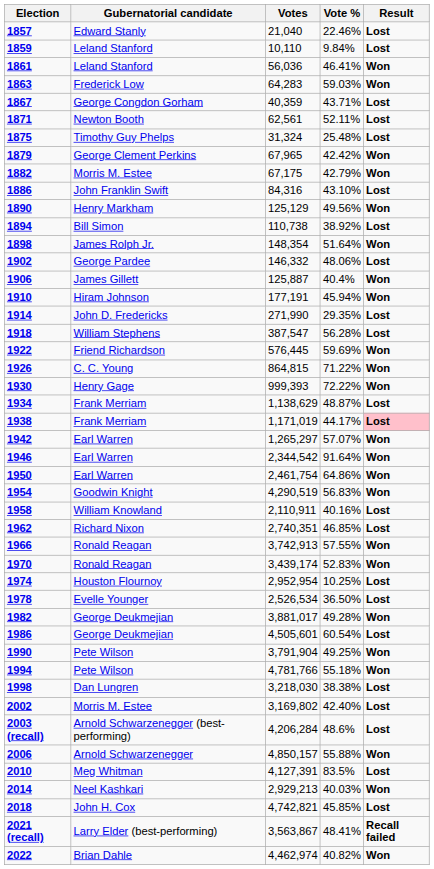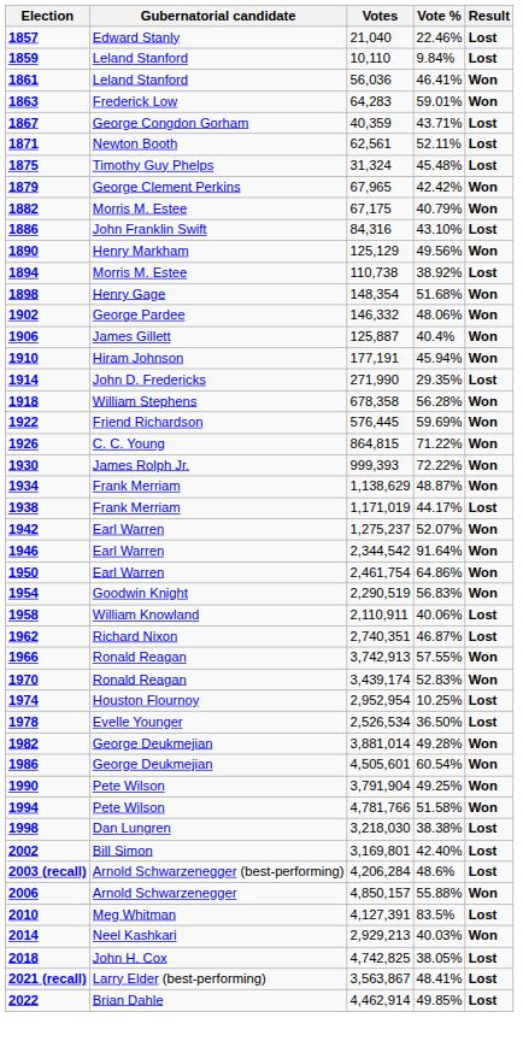1863 | Vote %: 59.03% -> 59.01%
1875 | Vote %: 25.48% -> 45.48%
1882 | Vote %: 42.79% -> 40.79%
1894 | Gubernatorial candidate: Bill Simon -> Morris M. Estee
1898 | Gubernatorial candidate: James Rolph Jr. -> Henry Gage
1898 | Vote %: 51.64% -> 51.68%
1902 | Result: Lost -> Won
1918 | Votes: 387,547 -> 678,358
1918 | Result: Lost -> Won
1930 | Gubernatorial candidate: Henry Gage -> James Rolph Jr.
1934 | Result: Lost -> Won
1938 | Result: pink background -> no background
1942 | Votes: 1,265,297 -> 1,275,237
1942 | Vote %: 57.07% -> 52.07%
1954 | Votes: 4,290,519 -> 2,290,519
1958 | Vote %: 40.16% -> 40.06%
1962 | Vote %: 46.85% -> 46.87%
1982 | Votes: 3,881,017 -> 3,881,014
1986 | Result: Lost -> Won
1994 | Vote %: 55.18% -> 51.58%
2002 | Gubernatorial candidate: Morris M. Estee -> Bill Simon
2002 | Votes: 3,169,802 -> 3,169,801
2018 | Votes: 4,742,821 -> 4,742,825
2018 | Vote %: 45.85% -> 38.05%
2021 (recall) | Result: Recall failed -> Lost
2022 | Votes: 4,462,974 -> 4,462,914
2022 | Vote %: 40.82% -> 49.85%
2022 | Result: Won -> Lost
